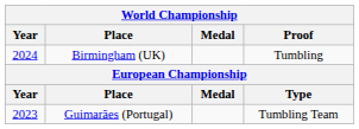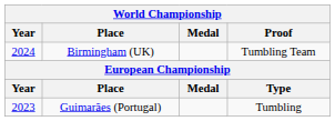Birmingham (UK) | Proof: Tumbling -> Tumbling Team
Guimarães (Portugal) | Proof: Tumbling Team -> Tumbling
